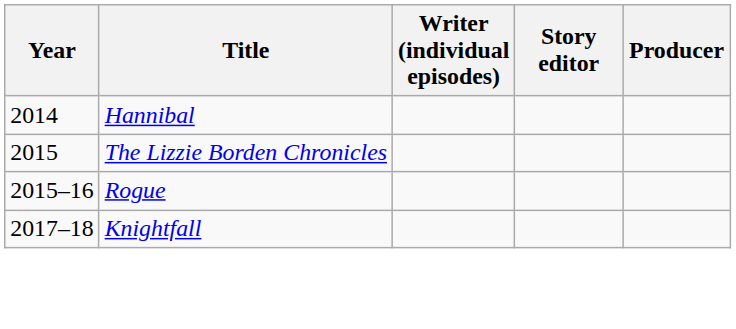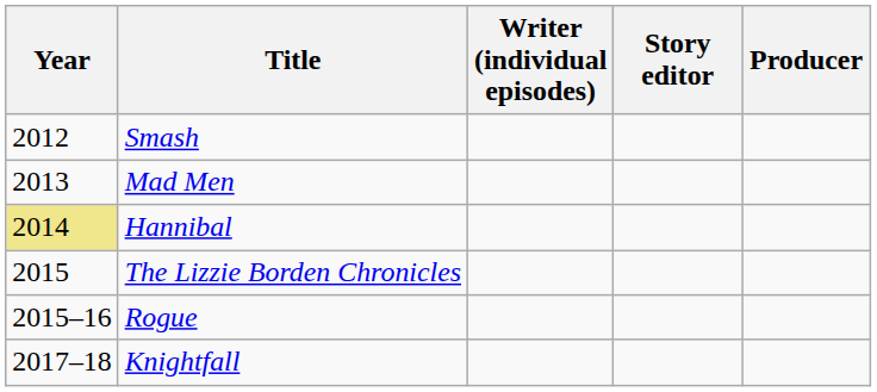+ row: 2012 | Smash
+ row: 2013 | Mad Men
Hannibal | Year: no background -> khaki background
